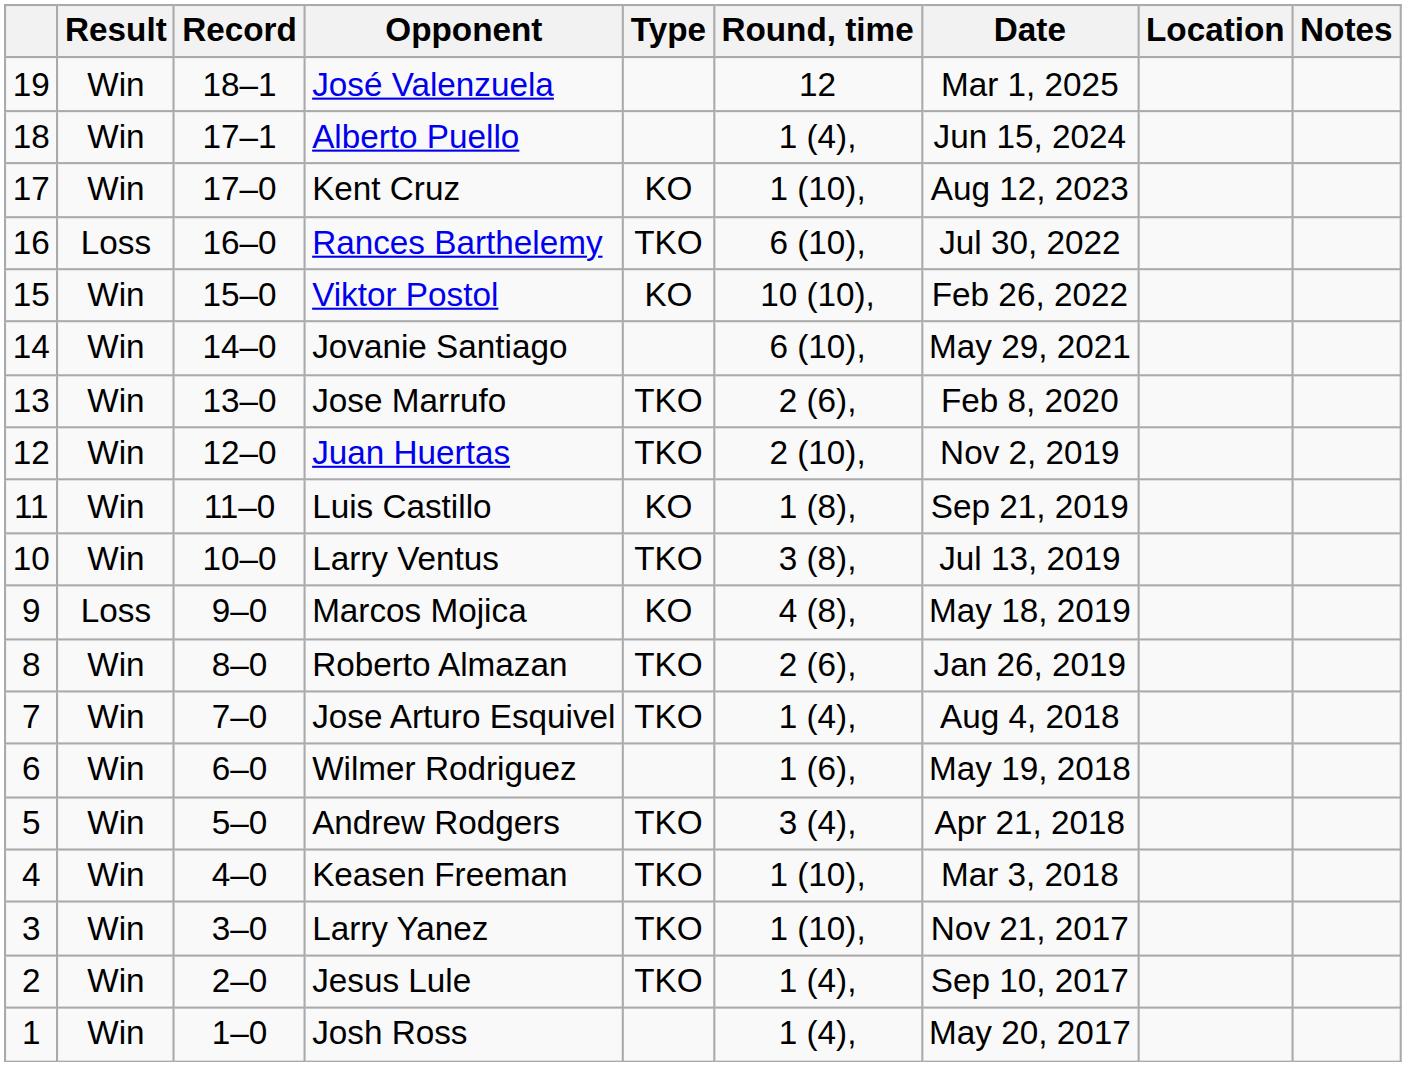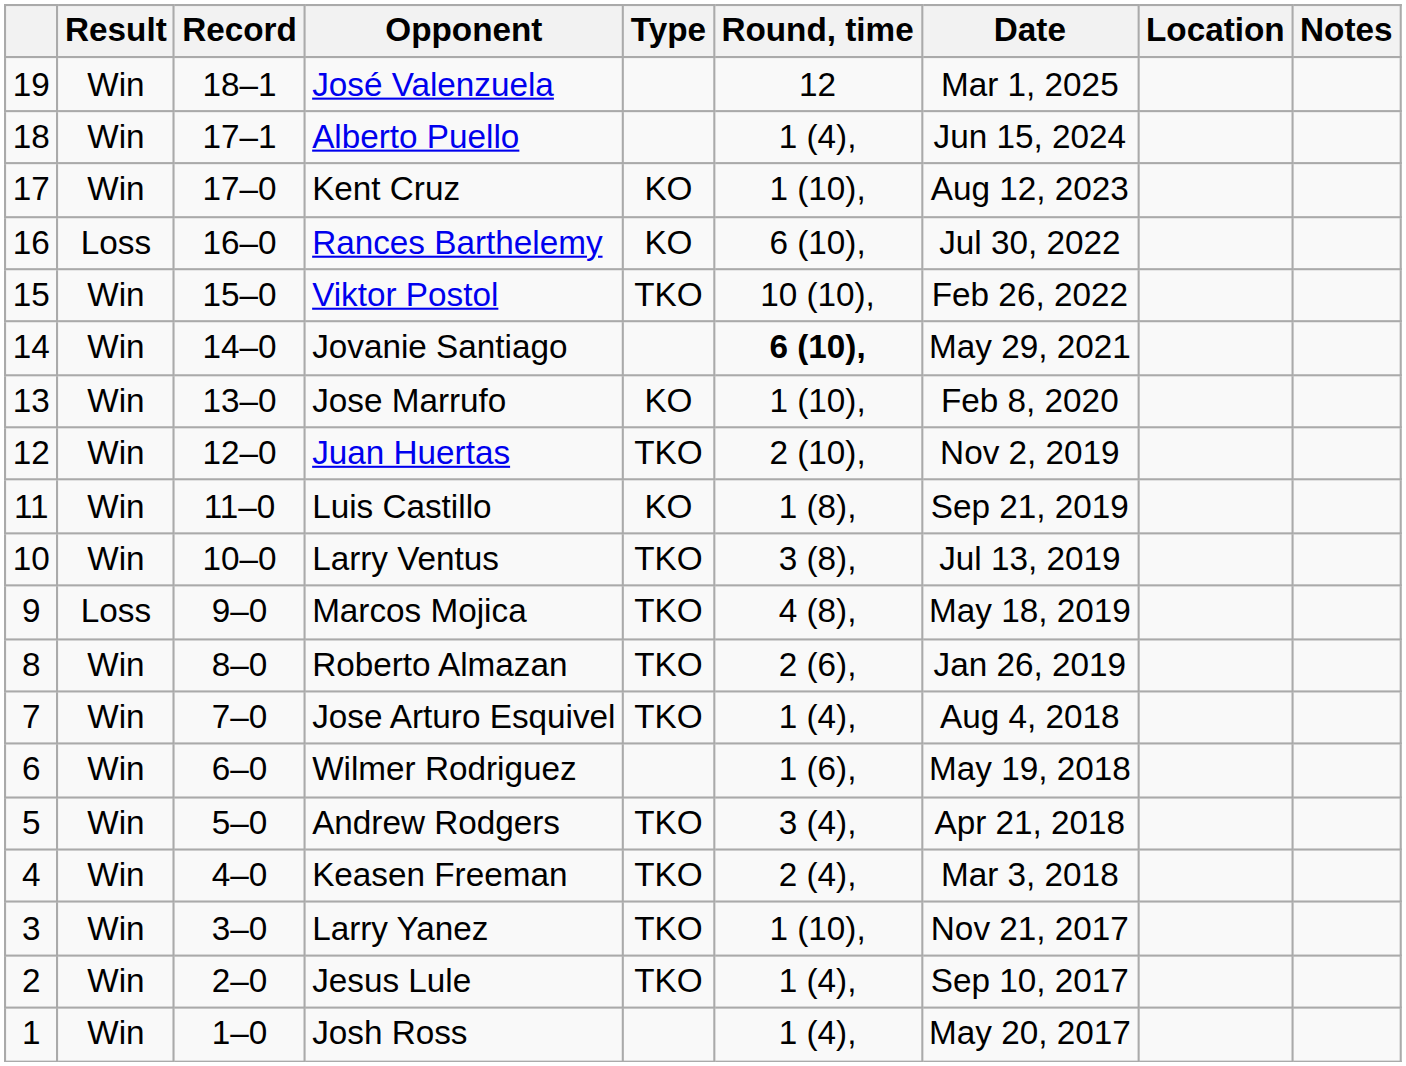Rances Barthelemy | Type: TKO -> KO
Viktor Postol | Type: KO -> TKO
Jovanie Santiago | Round, time: normal -> bold
Jose Marrufo | Type: TKO -> KO
Jose Marrufo | Round, time: 2 (6), -> 1 (10),
Marcos Mojica | Type: KO -> TKO
Keasen Freeman | Round, time: 1 (10), -> 2 (4),
